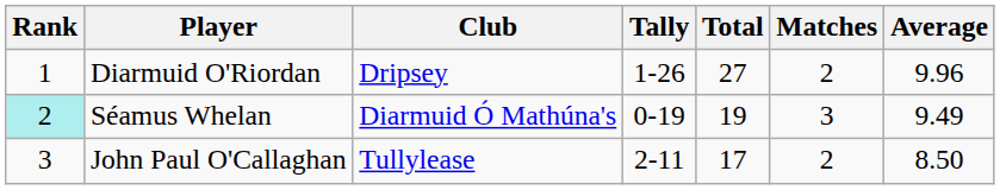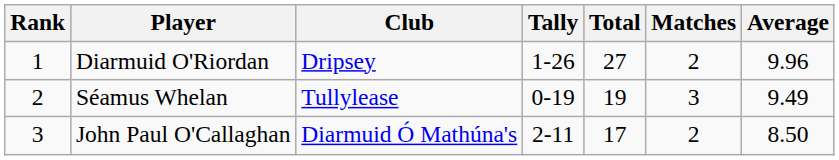Séamus Whelan | Rank: paleturquoise background -> no background
Séamus Whelan | Club: Diarmuid Ó Mathúna's -> Tullylease
John Paul O'Callaghan | Club: Tullylease -> Diarmuid Ó Mathúna's
